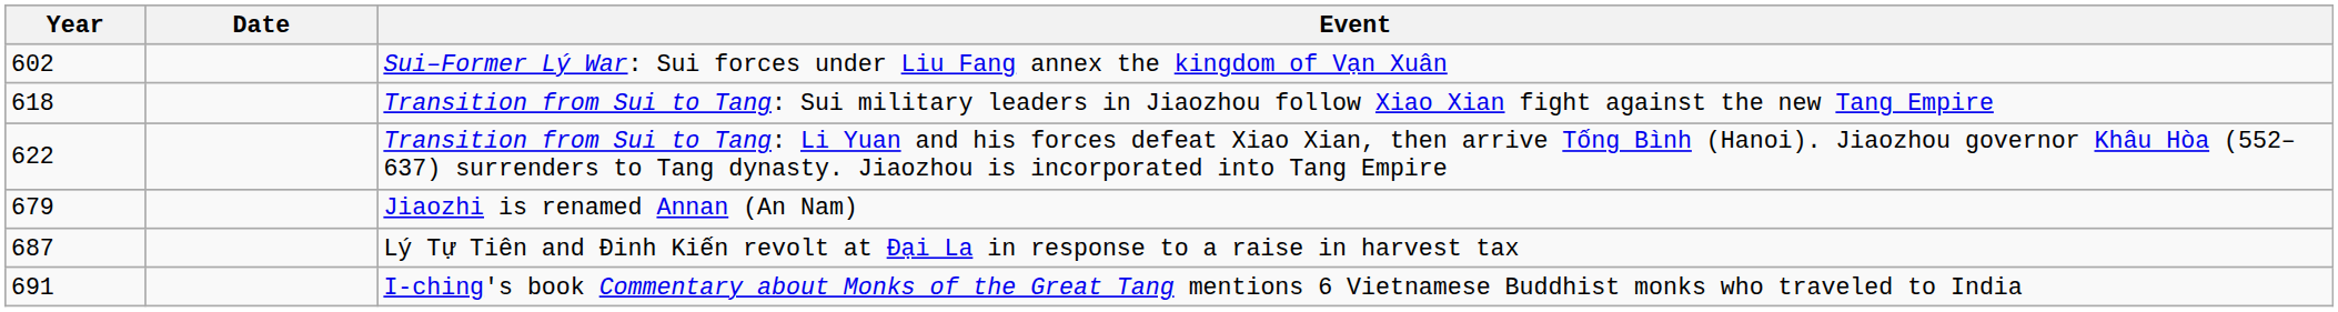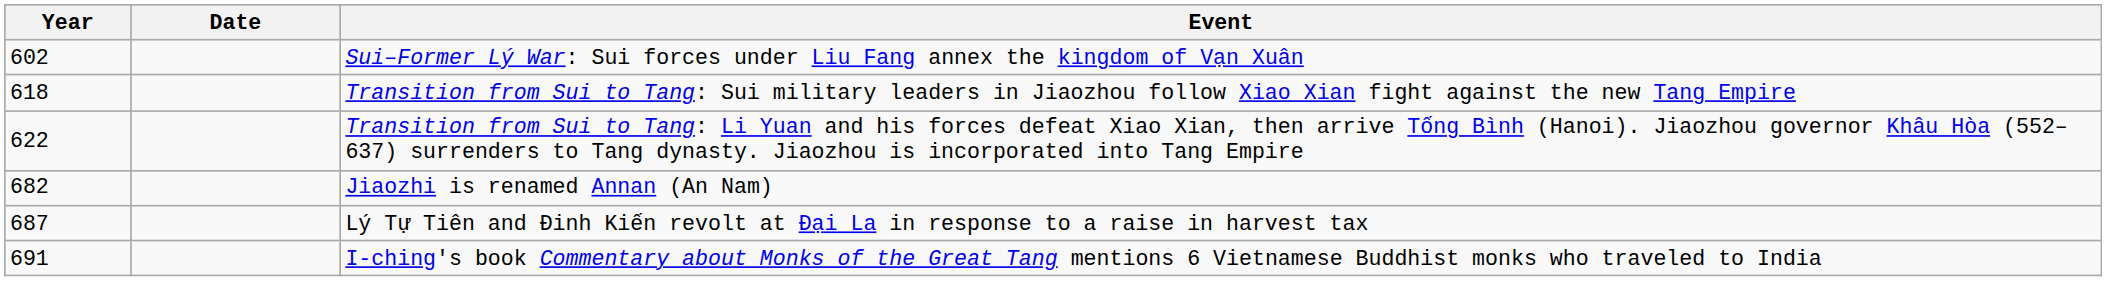Jiaozhi is renamed Annan (An Nam) | Year: 679 -> 682
